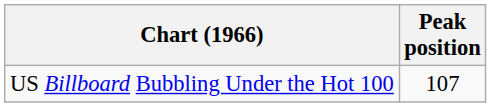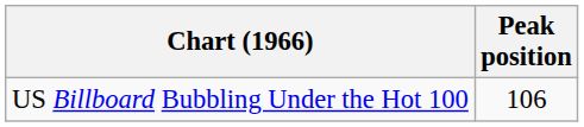US Billboard Bubbling Under the Hot 100 | Peak position: 107 -> 106
